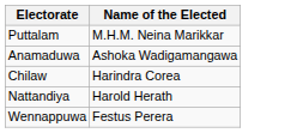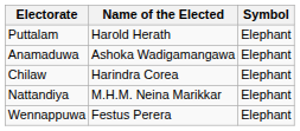+ column: Symbol | Elephant | Elephant | Elephant | Elephant | Elephant
Puttalam | Name of the Elected: M.H.M. Neina Marikkar -> Harold Herath
Nattandiya | Name of the Elected: Harold Herath -> M.H.M. Neina Marikkar
